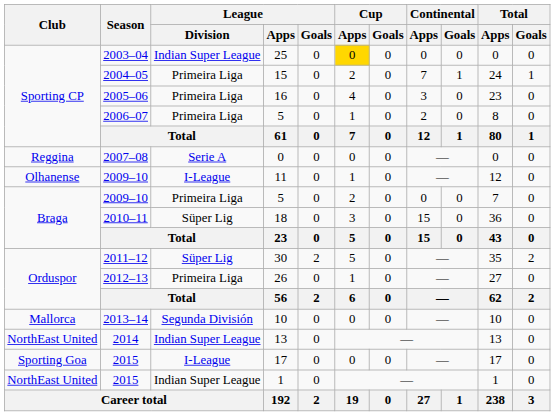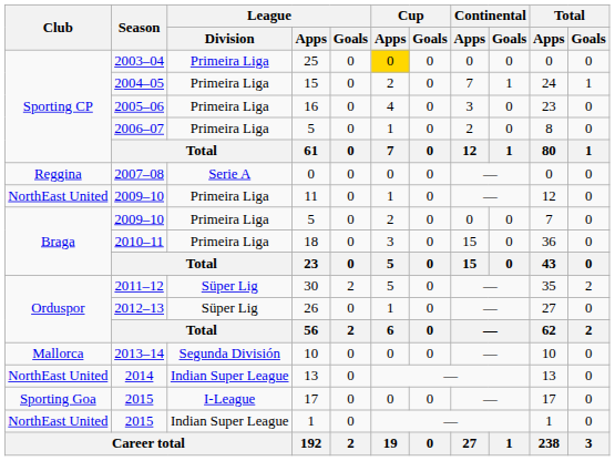25 | League / Division: Indian Super League -> Primeira Liga
11 | Club: Olhanense -> NorthEast United
11 | League / Division: I-League -> Primeira Liga
18 | League / Division: Süper Lig -> Primeira Liga
26 | League / Division: Primeira Liga -> Süper Lig
